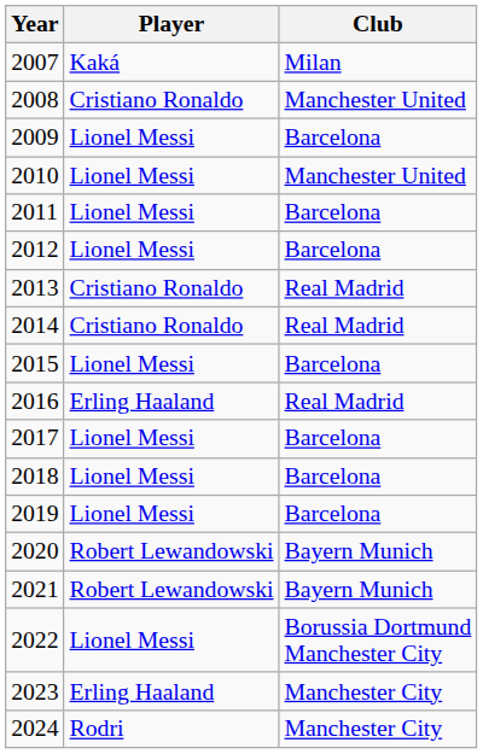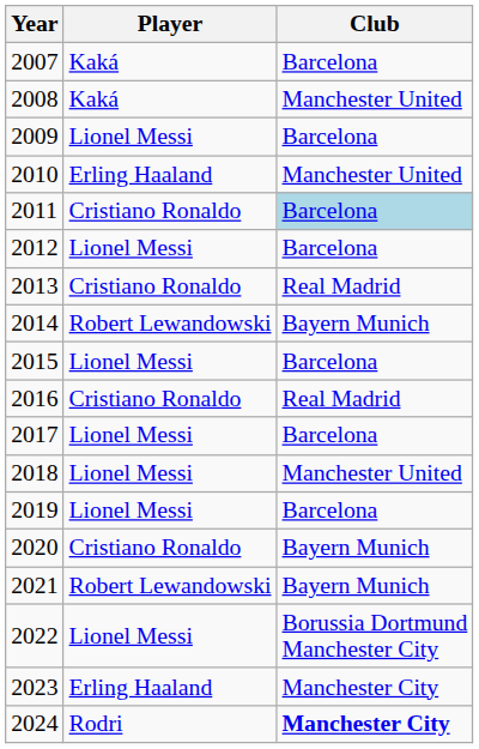2007 | Club: Milan -> Barcelona
2008 | Player: Cristiano Ronaldo -> Kaká
2010 | Player: Lionel Messi -> Erling Haaland
2011 | Player: Lionel Messi -> Cristiano Ronaldo
2011 | Club: no background -> lightblue background
2014 | Player: Cristiano Ronaldo -> Robert Lewandowski
2014 | Club: Real Madrid -> Bayern Munich
2016 | Player: Erling Haaland -> Cristiano Ronaldo
2018 | Club: Barcelona -> Manchester United
2020 | Player: Robert Lewandowski -> Cristiano Ronaldo
2024 | Club: normal -> bold
